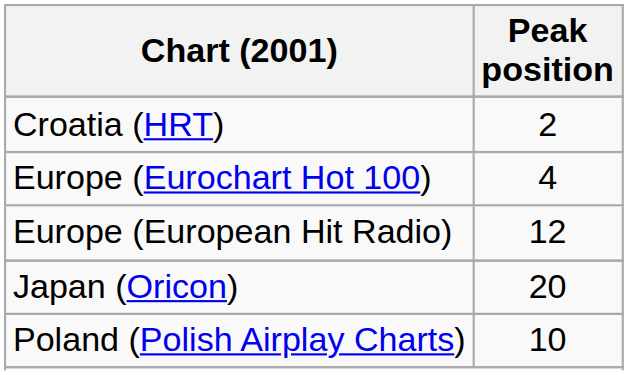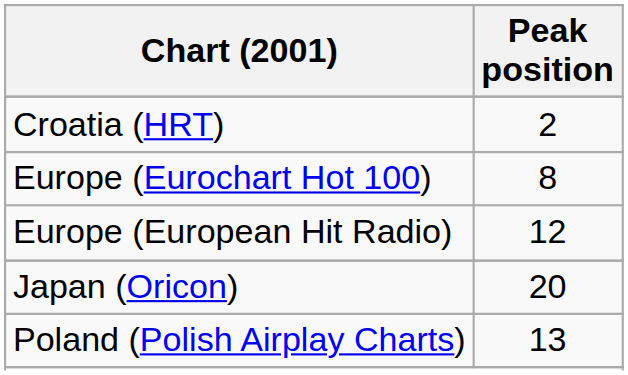Europe (Eurochart Hot 100) | Peak position: 4 -> 8
Poland (Polish Airplay Charts) | Peak position: 10 -> 13
